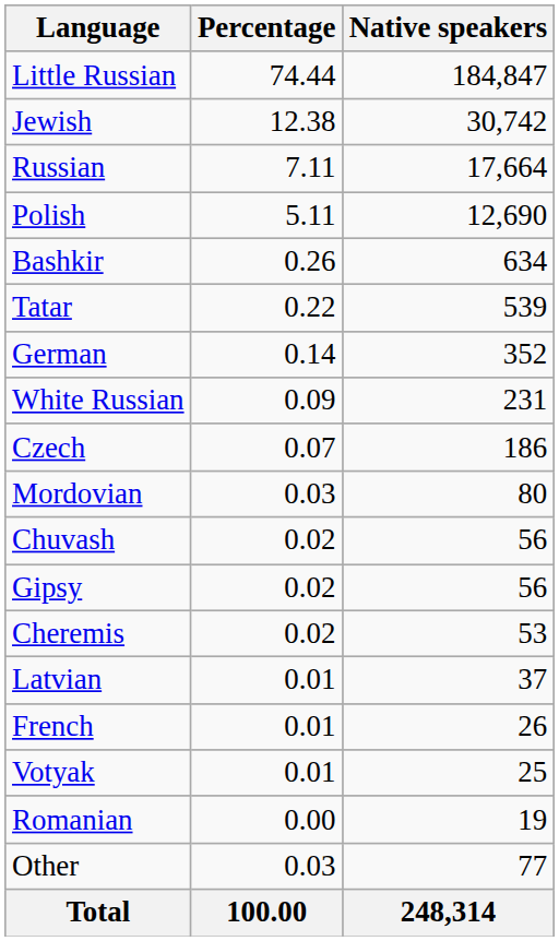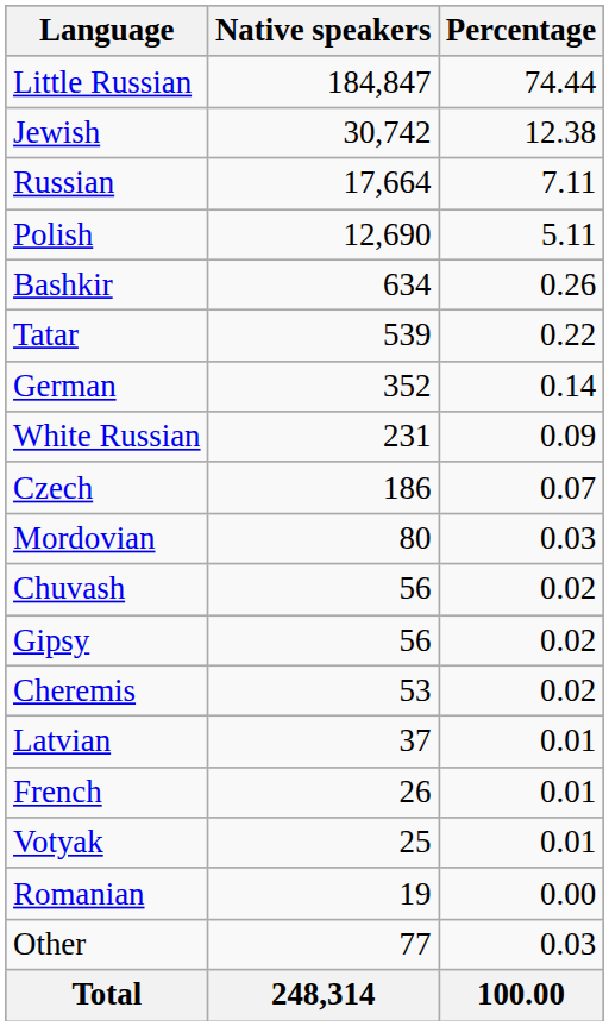columns swapped: Native speakers <-> Percentage
